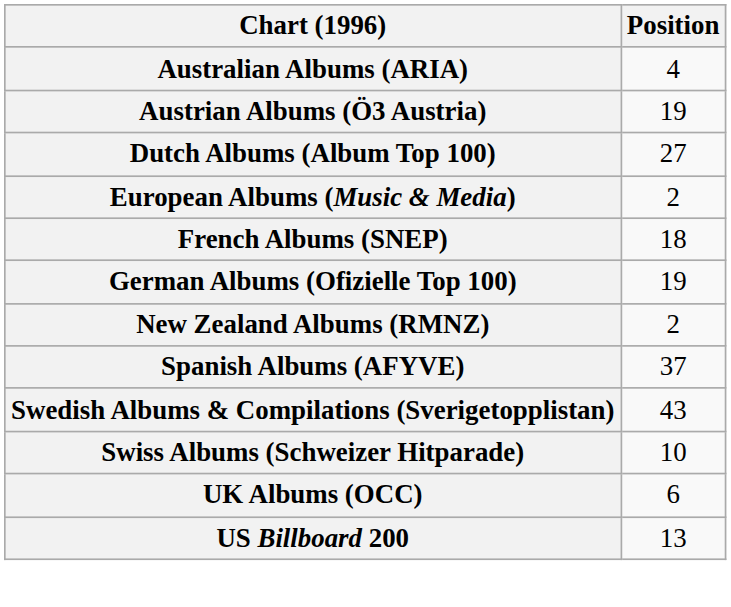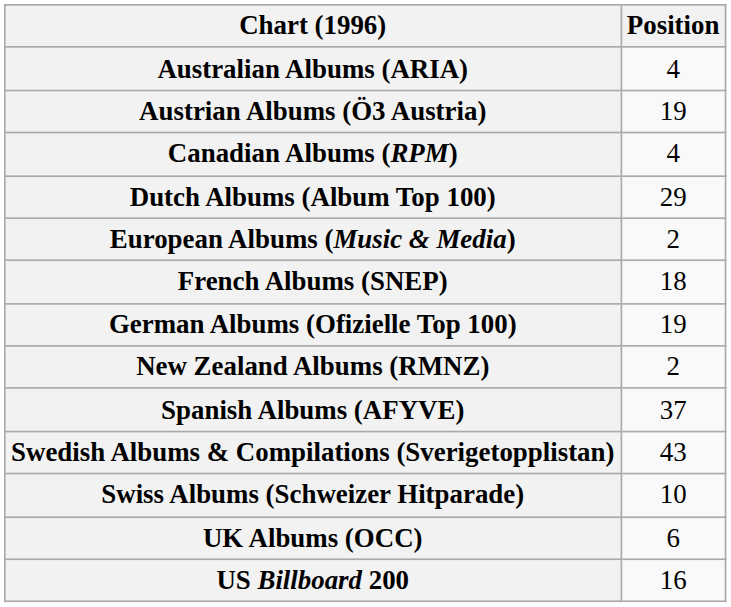+ row: Canadian Albums (RPM) | 4
Dutch Albums (Album Top 100) | Position: 27 -> 29
US Billboard 200 | Position: 13 -> 16
